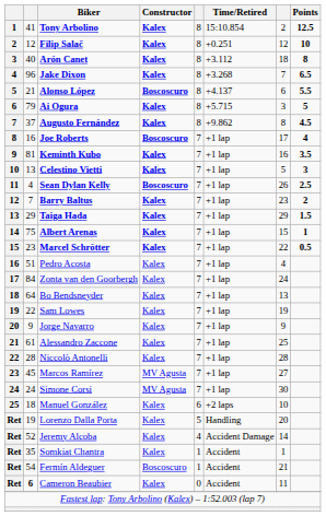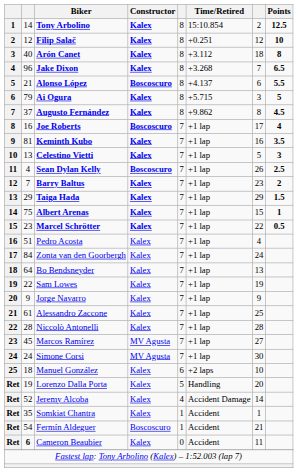Tony Arbolino | column 2: 41 -> 14
